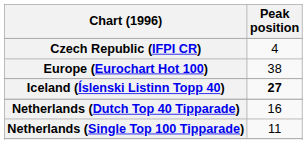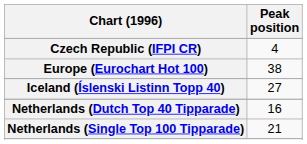Iceland (Íslenski Listinn Topp 40) | Peak position: bold -> normal
Netherlands (Single Top 100 Tipparade) | Peak position: 11 -> 21
